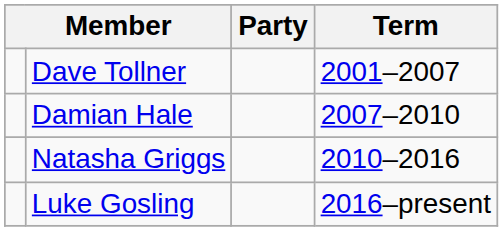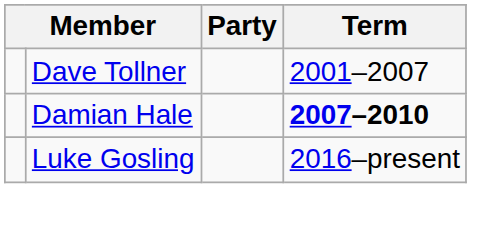Damian Hale | Term: normal -> bold
- row: Natasha Griggs | 2010–2016
